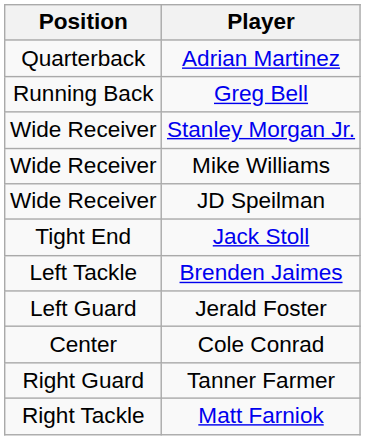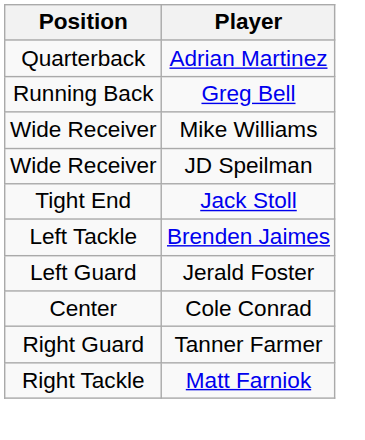- row: Wide Receiver | Stanley Morgan Jr.
